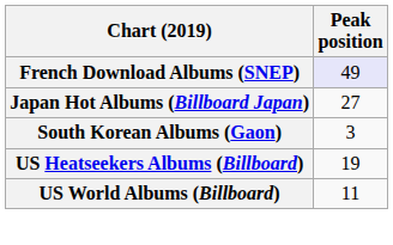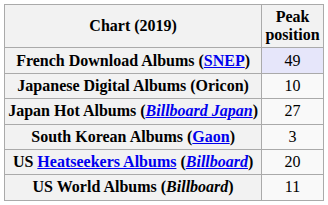+ row: Japanese Digital Albums (Oricon) | 10
US Heatseekers Albums (Billboard) | Peak position: 19 -> 20
